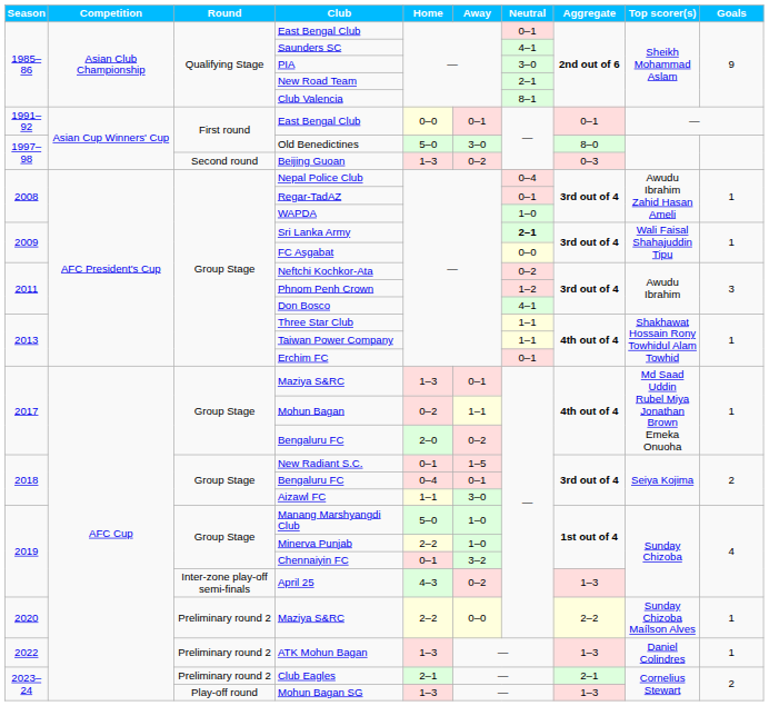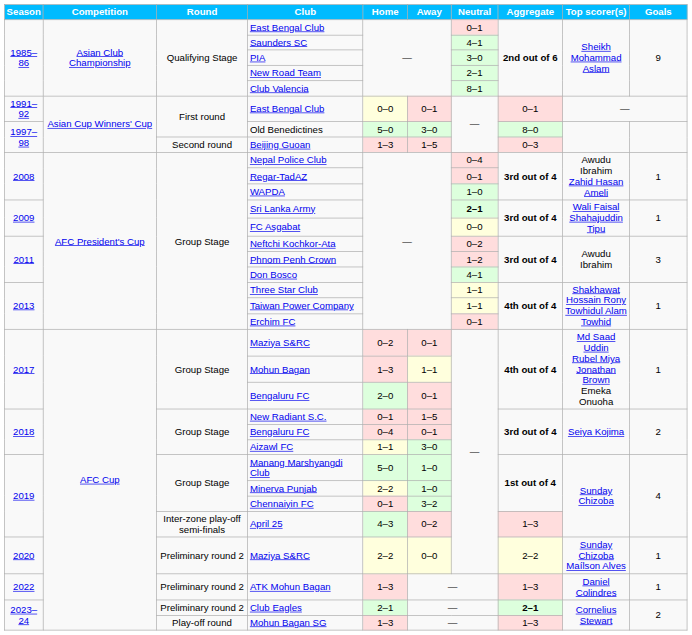Beijing Guoan | Away: 0–2 -> 1–5
2017 / Maziya S&RC | Home: 1–3 -> 0–2
Mohun Bagan | Home: 0–2 -> 1–3
2017 / Bengaluru FC | Away: 0–2 -> 0–1
Club Eagles | Aggregate: normal -> bold
